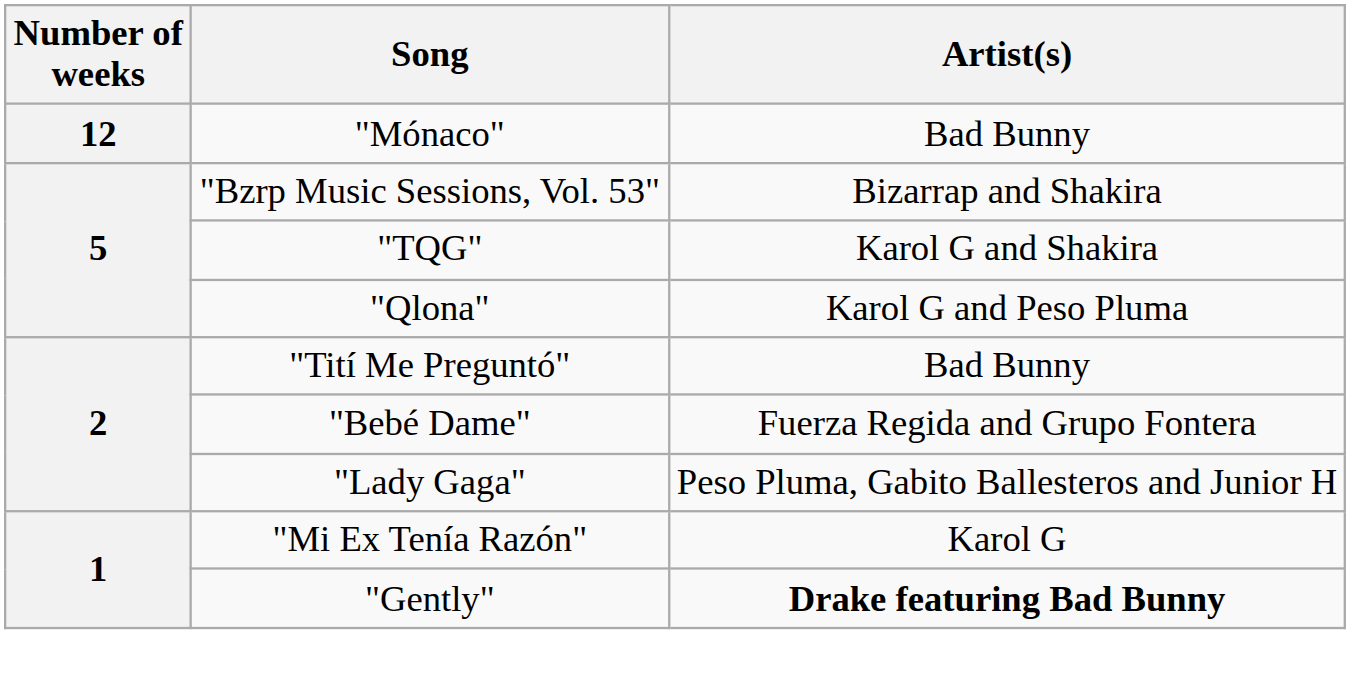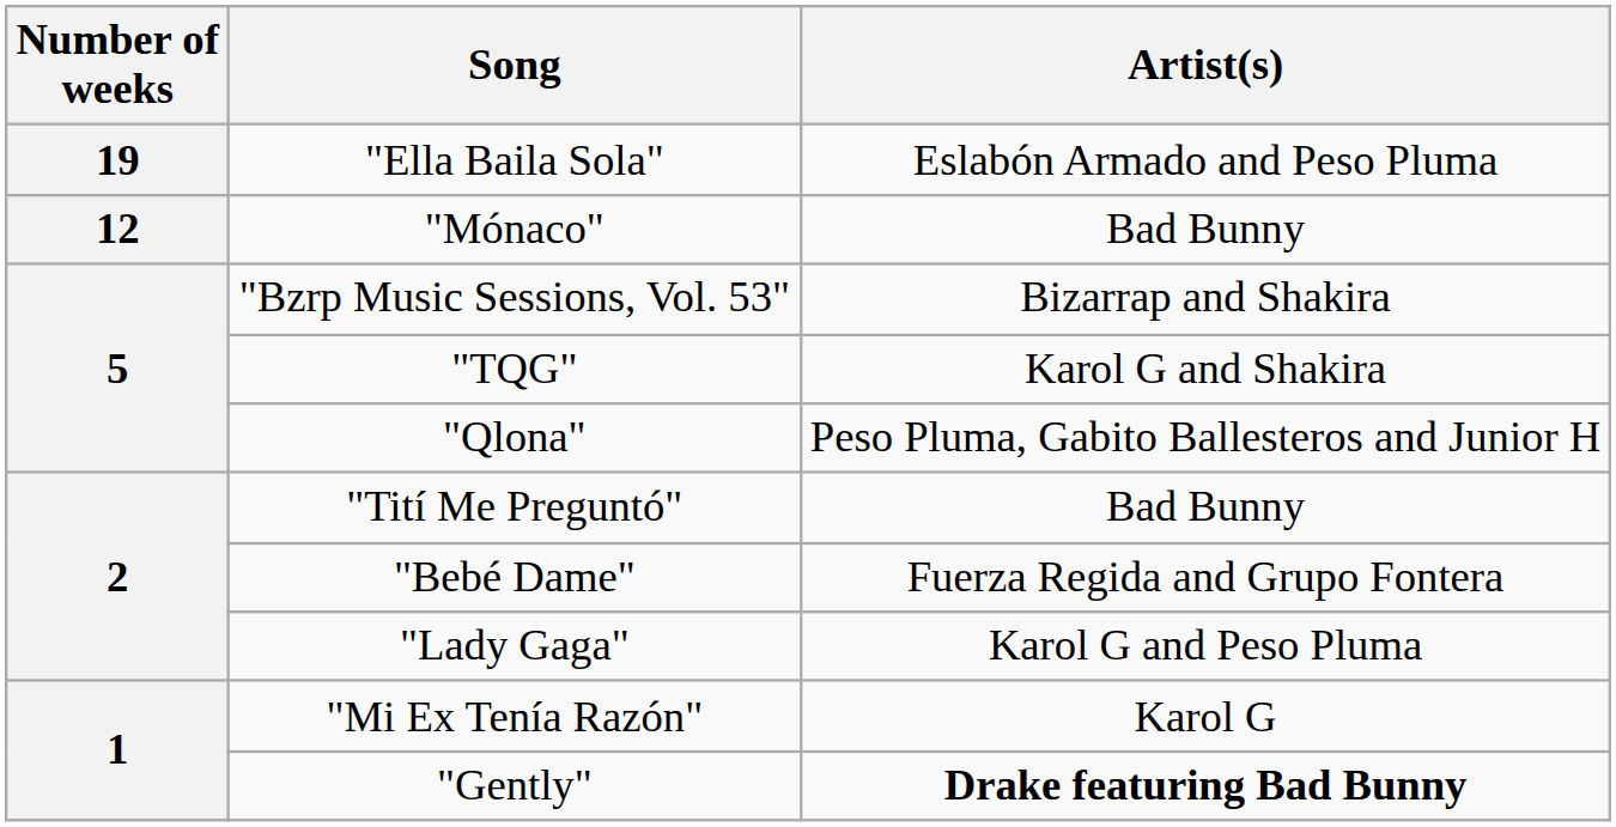+ row: 19 | "Ella Baila Sola" | Eslabón Armado and Peso Pluma
"Qlona" | Artist(s): Karol G and Peso Pluma -> Peso Pluma, Gabito Ballesteros and Junior H
"Lady Gaga" | Artist(s): Peso Pluma, Gabito Ballesteros and Junior H -> Karol G and Peso Pluma
